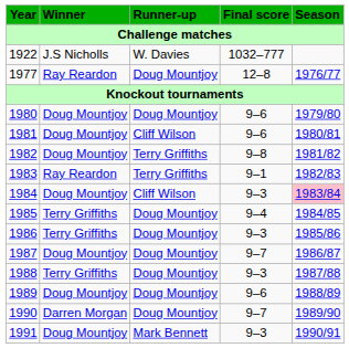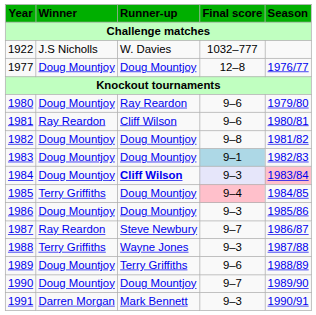1977 | Winner: Ray Reardon -> Doug Mountjoy
1980 | Runner-up: Doug Mountjoy -> Ray Reardon
1981 | Winner: Doug Mountjoy -> Ray Reardon
1982 | Runner-up: Terry Griffiths -> Doug Mountjoy
1983 | Winner: Ray Reardon -> Doug Mountjoy
1983 | Runner-up: Terry Griffiths -> Doug Mountjoy
1983 | Final score: no background -> lightblue background
1984 | Runner-up: normal -> bold
1984 | Final score: no background -> lavender background
1985 | Final score: no background -> pink background
1986 | Winner: Terry Griffiths -> Doug Mountjoy
1987 | Winner: Doug Mountjoy -> Ray Reardon
1987 | Runner-up: Doug Mountjoy -> Steve Newbury
1988 | Runner-up: Doug Mountjoy -> Wayne Jones
1989 | Runner-up: Doug Mountjoy -> Terry Griffiths
1990 | Winner: Darren Morgan -> Doug Mountjoy
1991 | Winner: Doug Mountjoy -> Darren Morgan
